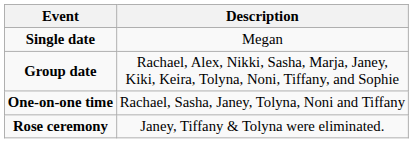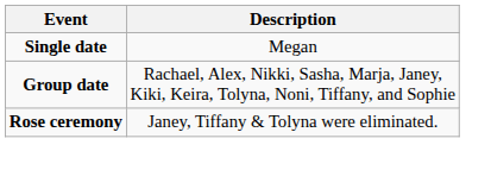- row: One-on-one time | Rachael, Sasha, Janey, Tolyna, Noni and Tiffany
